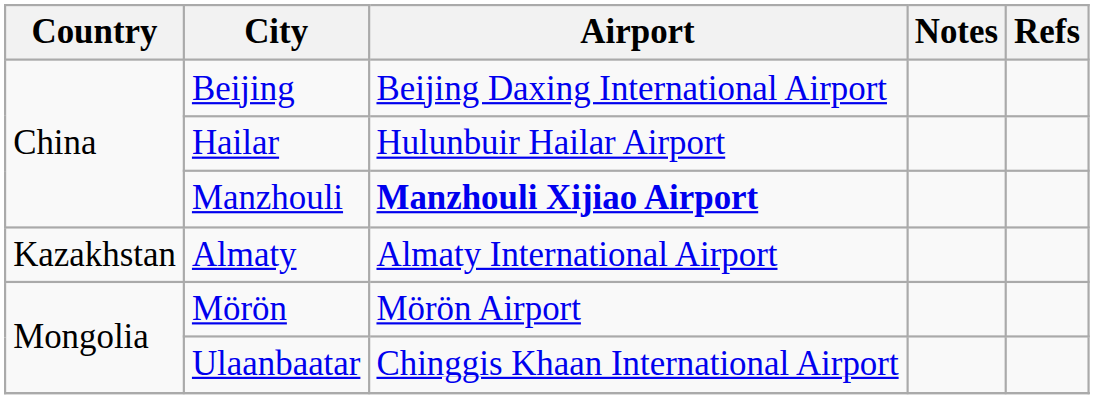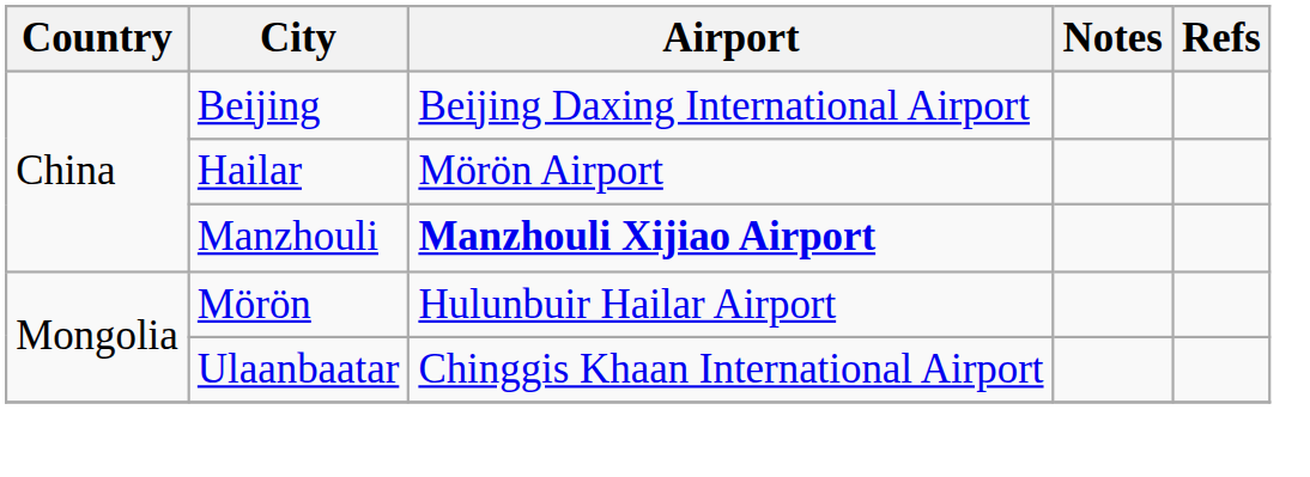Hailar | Airport: Hulunbuir Hailar Airport -> Mörön Airport
- row: Kazakhstan | Almaty | Almaty International Airport
Mörön | Airport: Mörön Airport -> Hulunbuir Hailar Airport
